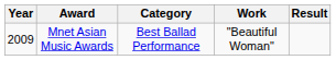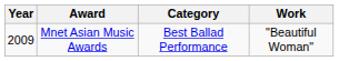- column: Result
